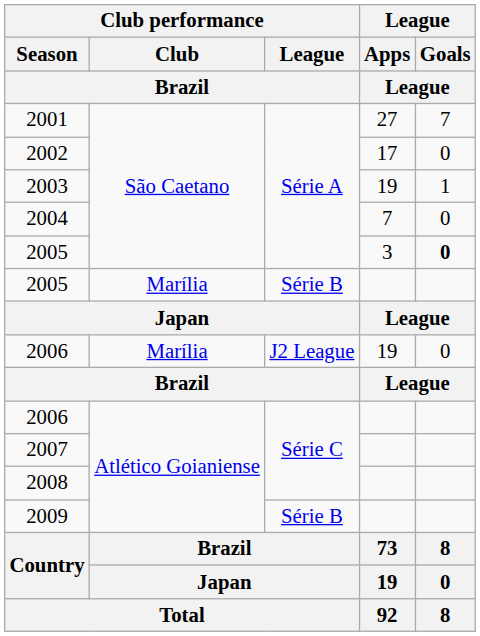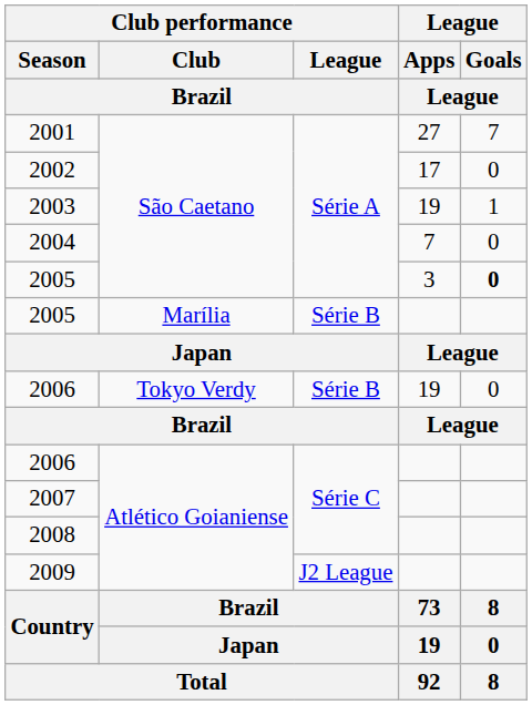2006 / 19 | Club performance / Club / Brazil: Marília -> Tokyo Verdy
2006 / 19 | Club performance / League / Brazil: J2 League -> Série B
2009 | Club performance / League / Brazil: Série B -> J2 League
